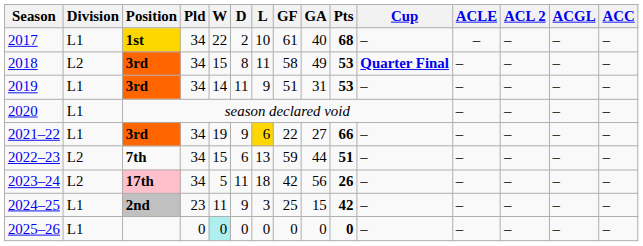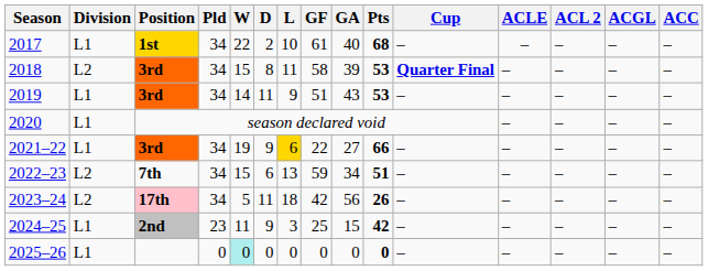2018 | GA: 49 -> 39
2019 | GA: 31 -> 43
2022–23 | GA: 44 -> 34
